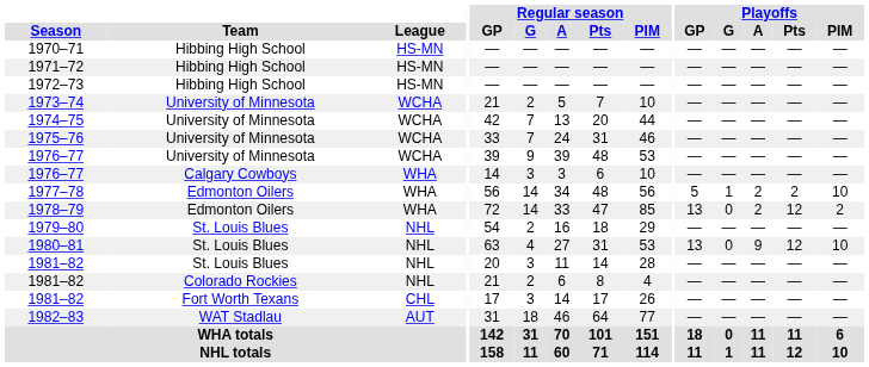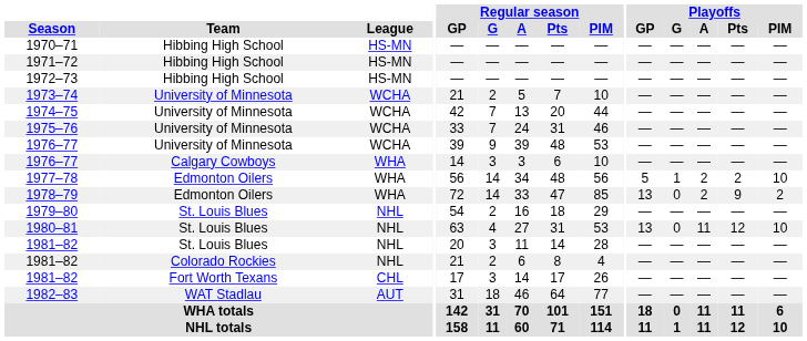1978–79 | Playoffs / Pts: 12 -> 9
1980–81 | Playoffs / A: 9 -> 11
